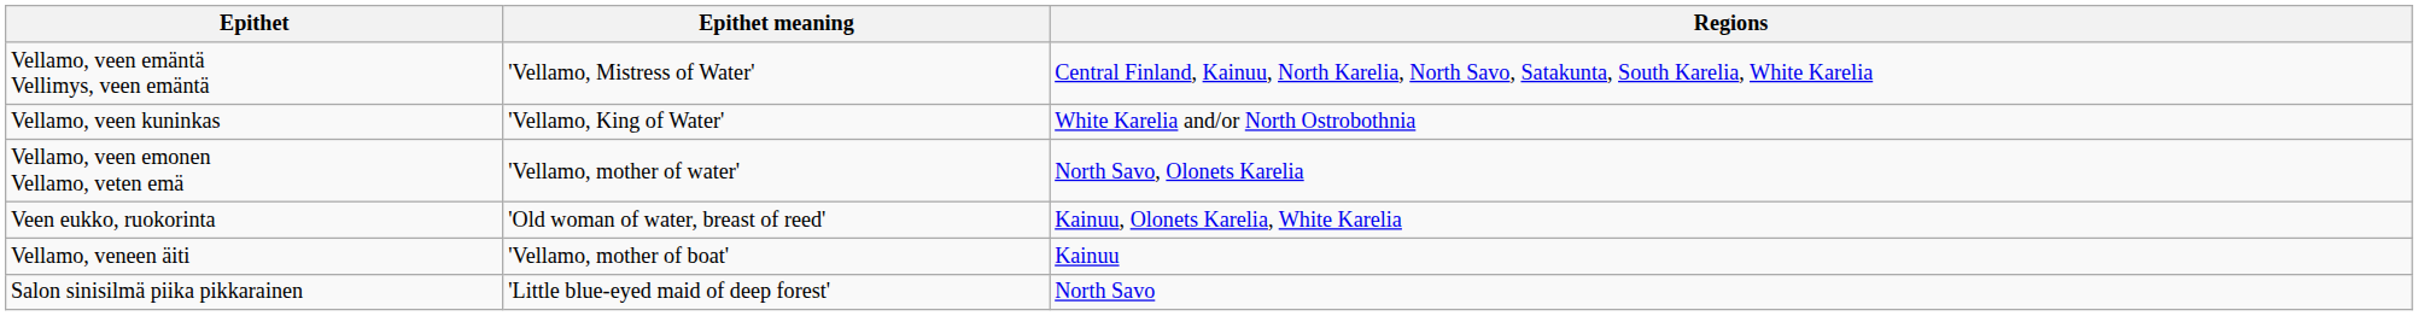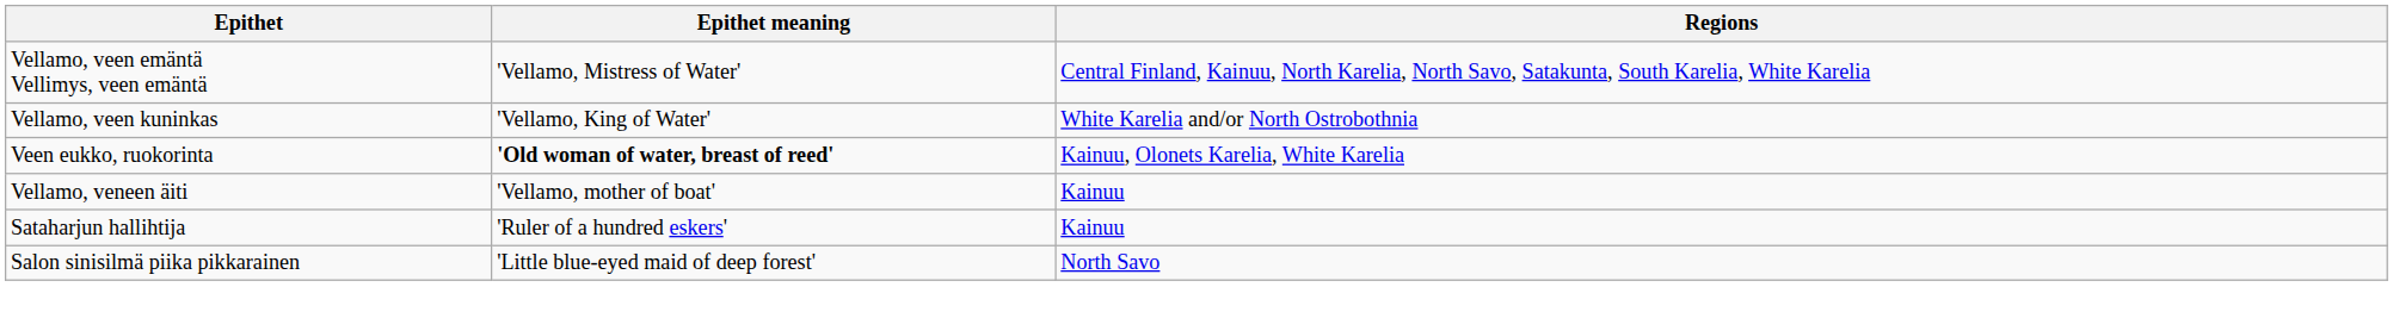- row: Vellamo, veen emonen Vellamo, veten emä | 'Vellamo, mother of water' | North Savo, Olonets Karelia
Veen eukko, ruokorinta | Epithet meaning: normal -> bold
+ row: Sataharjun hallihtija | 'Ruler of a hundred eskers' | Kainuu
